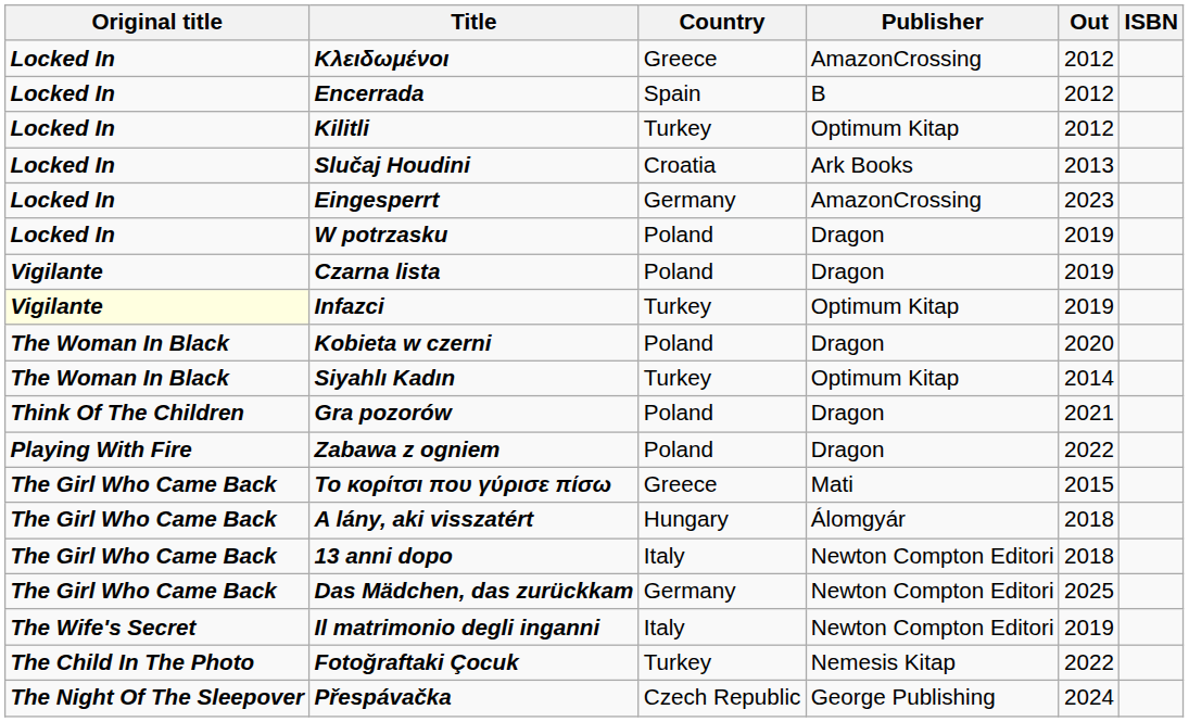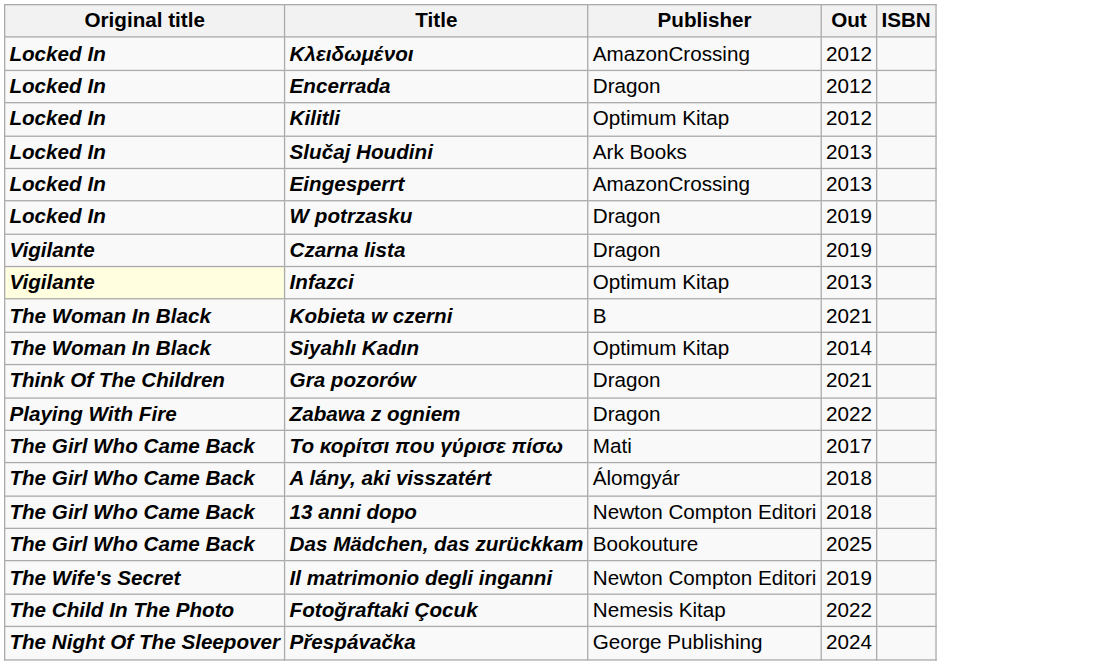- column: Country | Greece | Spain | Turkey | Croatia | Germany | Poland | Poland | Turkey | Poland | Turkey | Poland | Poland | Greece | Hungary | Italy | Germany | Italy | Turkey | Czech Republic
Encerrada | Publisher: B -> Dragon
Eingesperrt | Out: 2023 -> 2013
Infazci | Out: 2019 -> 2013
Kobieta w czerni | Publisher: Dragon -> B
Kobieta w czerni | Out: 2020 -> 2021
Το κορίτσι που γύρισε πίσω | Out: 2015 -> 2017
Das Mädchen, das zurückkam | Publisher: Newton Compton Editori -> Bookouture
